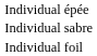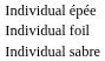rows swapped: Individual foil <-> Individual sabre
